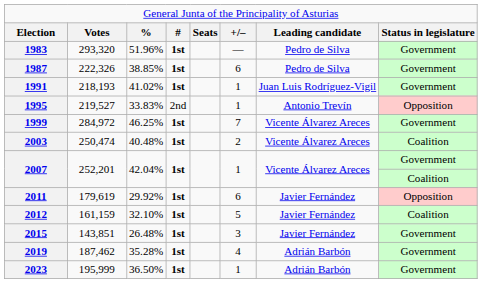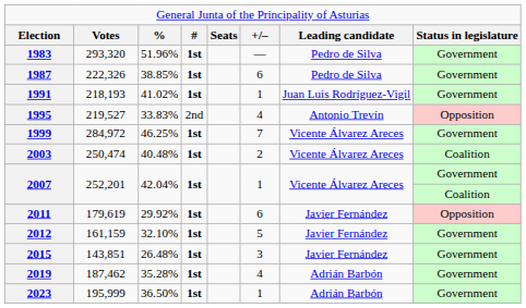1995 | column 6: 1 -> 4
2012 | column 8: Coalition -> Government
